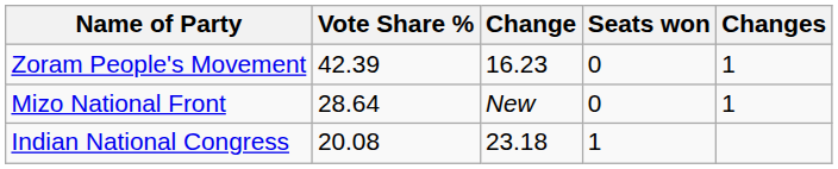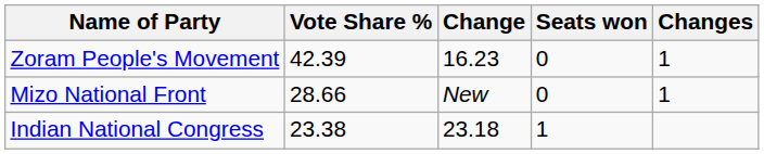Mizo National Front | Vote Share %: 28.64 -> 28.66
Indian National Congress | Vote Share %: 20.08 -> 23.38
